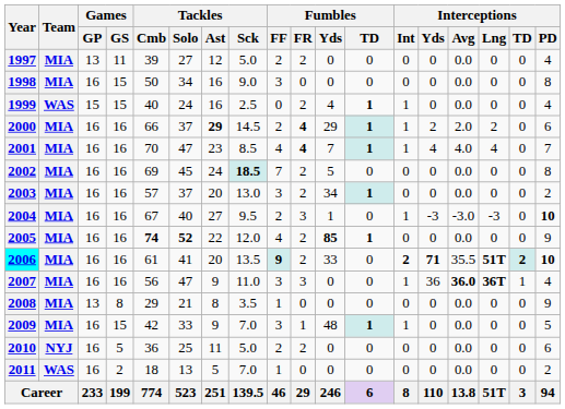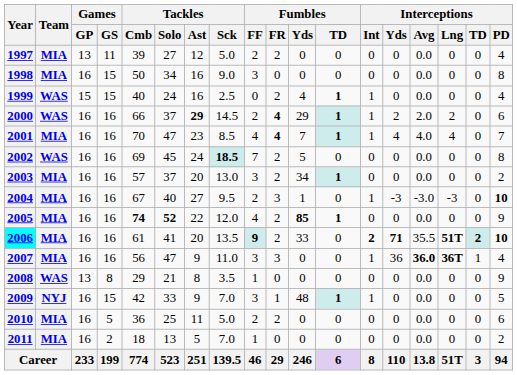2000 | Team: MIA -> WAS
2002 | Team: MIA -> WAS
2008 | Team: MIA -> WAS
2009 | Team: MIA -> NYJ
2010 | Team: NYJ -> MIA
2011 | Team: WAS -> MIA
